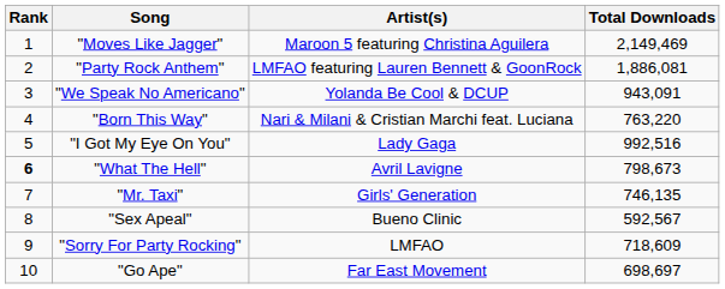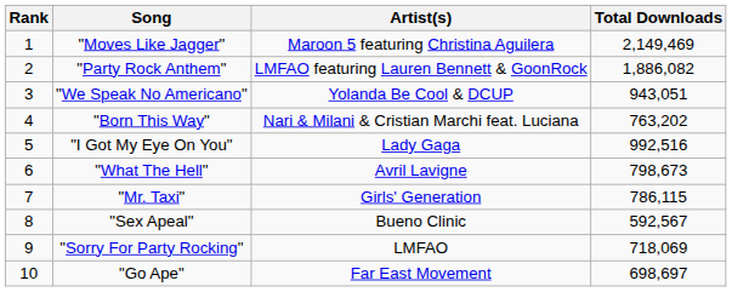"Party Rock Anthem" | Total Downloads: 1,886,081 -> 1,886,082
"We Speak No Americano" | Total Downloads: 943,091 -> 943,051
"Born This Way" | Total Downloads: 763,220 -> 763,202
"What The Hell" | Rank: bold -> normal
"Mr. Taxi" | Total Downloads: 746,135 -> 786,115
"Sorry For Party Rocking" | Total Downloads: 718,609 -> 718,069
